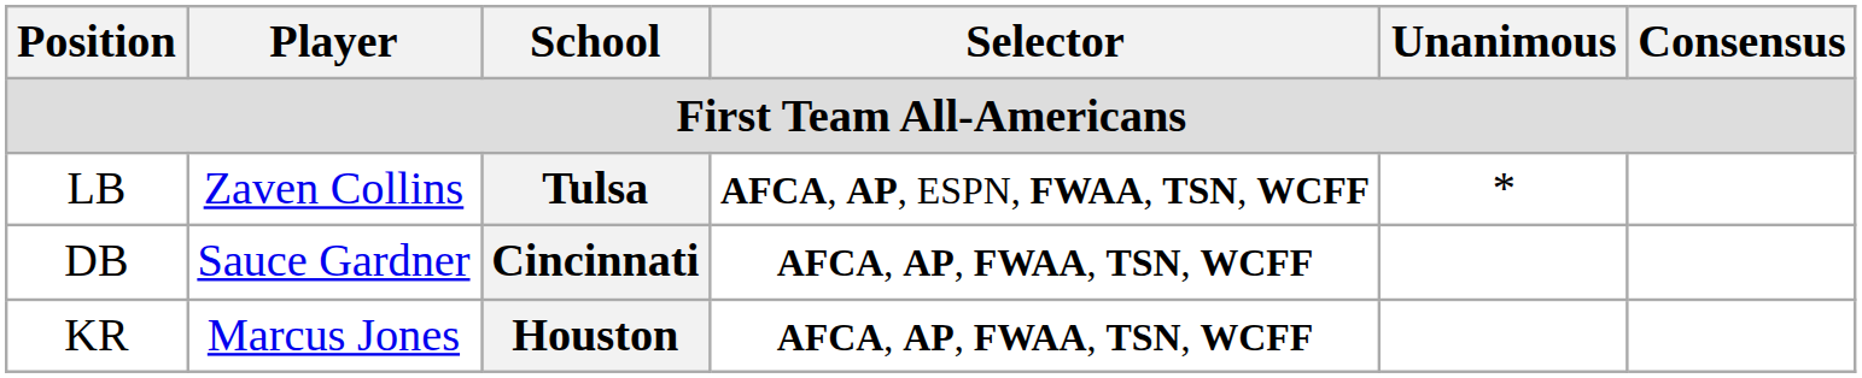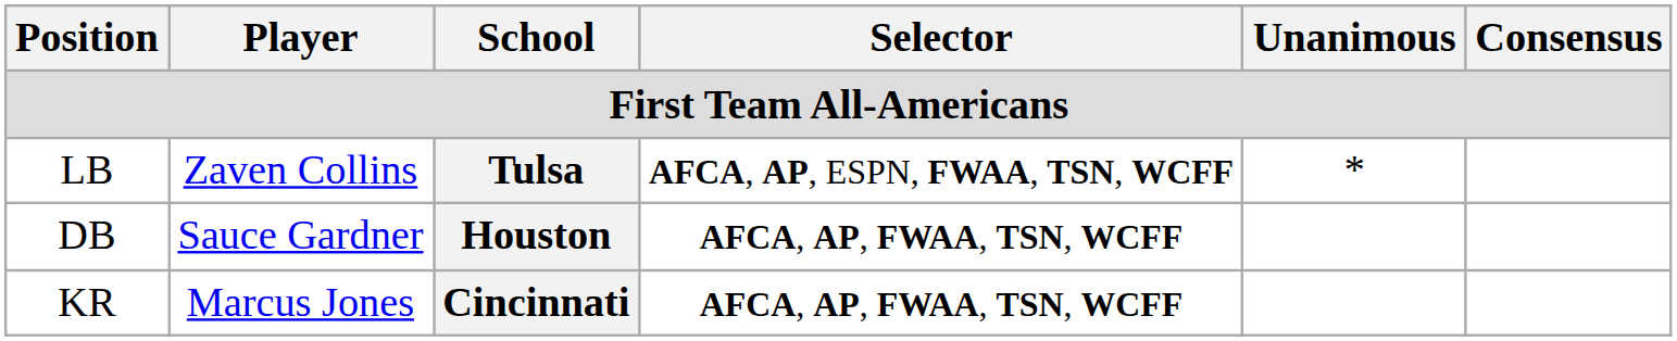DB | School: Cincinnati -> Houston
KR | School: Houston -> Cincinnati
